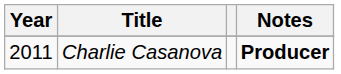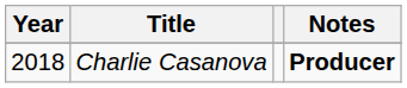Charlie Casanova | Year: 2011 -> 2018
